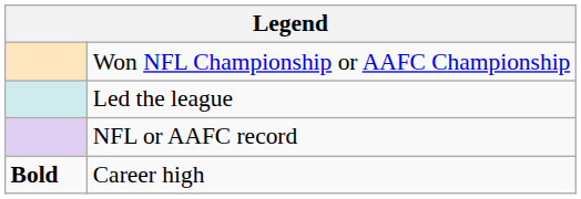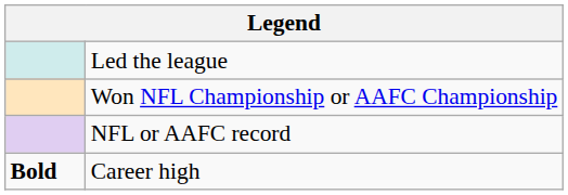rows swapped: Won NFL Championship or AAFC Championship <-> Led the league
